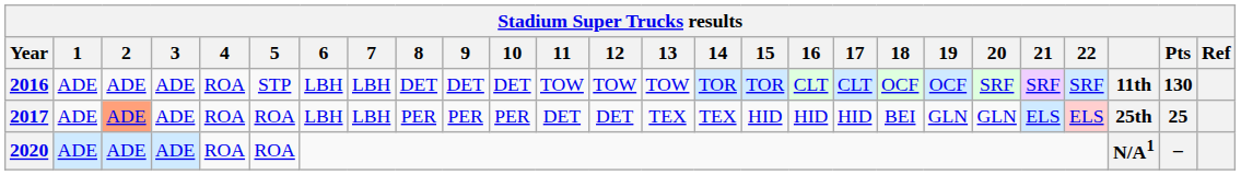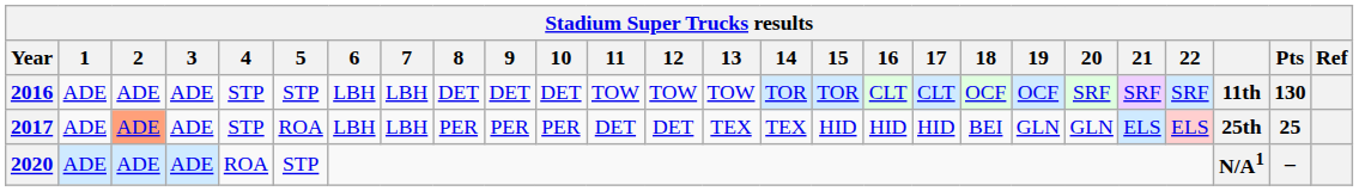2016 | 4: ROA -> STP
2017 | 4: ROA -> STP
2020 | 5: ROA -> STP
